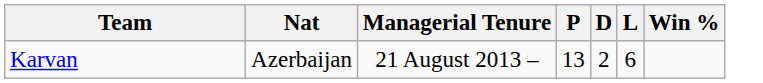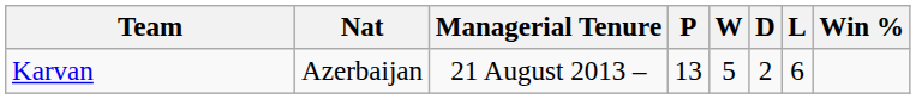+ column: W | 5
